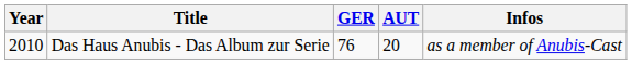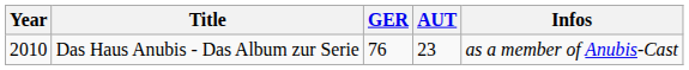Das Haus Anubis - Das Album zur Serie | AUT: 20 -> 23
